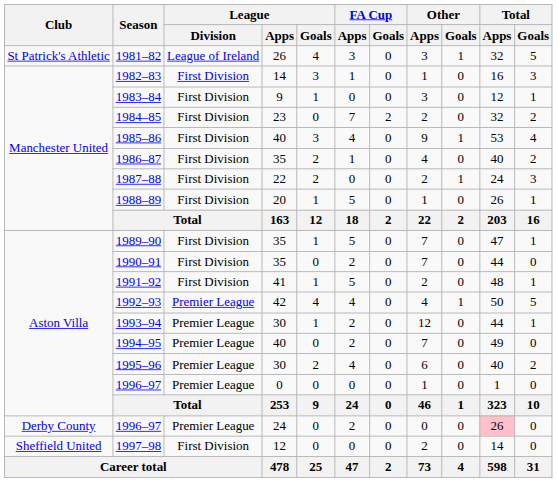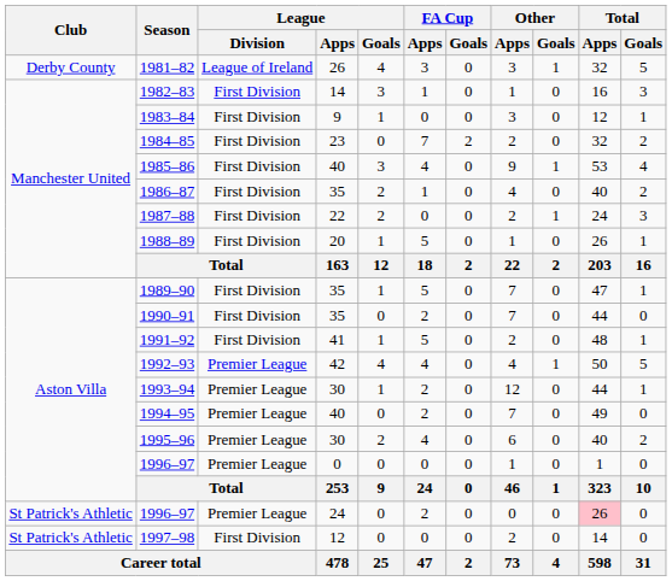1981–82 | Club: St Patrick's Athletic -> Derby County
1996–97 / 24 | Club: Derby County -> St Patrick's Athletic
1997–98 | Club: Sheffield United -> St Patrick's Athletic
